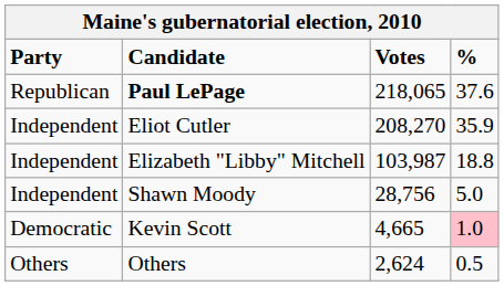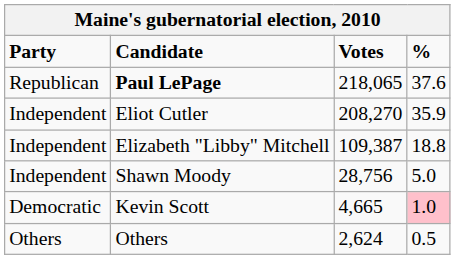Elizabeth "Libby" Mitchell | Votes: 103,987 -> 109,387
